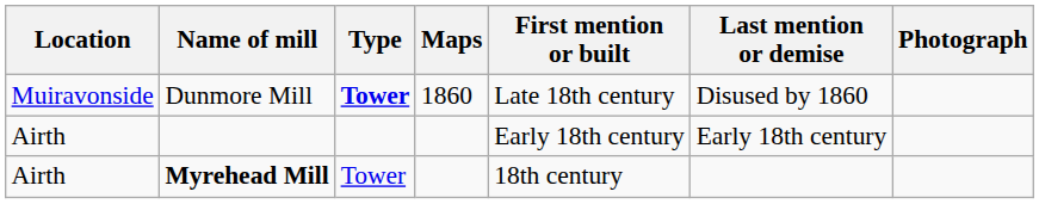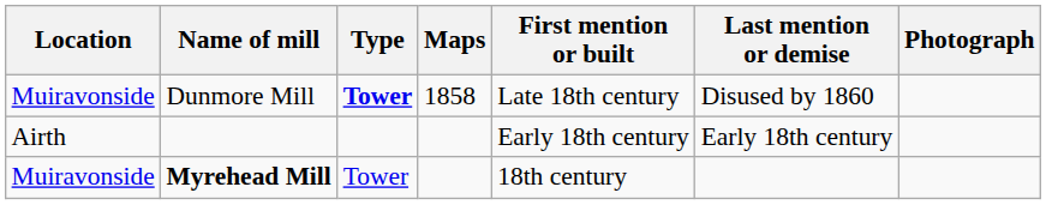Dunmore Mill | Maps: 1860 -> 1858
Myrehead Mill | Location: Airth -> Muiravonside
